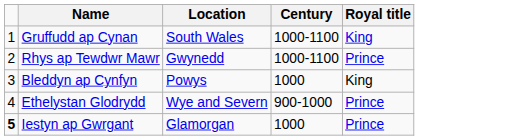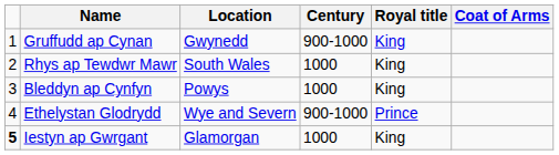+ column: Coat of Arms
Gruffudd ap Cynan | Location: South Wales -> Gwynedd
Gruffudd ap Cynan | Century: 1000-1100 -> 900-1000
Rhys ap Tewdwr Mawr | Location: Gwynedd -> South Wales
Rhys ap Tewdwr Mawr | Century: 1000-1100 -> 1000
Rhys ap Tewdwr Mawr | Royal title: Prince -> King
Iestyn ap Gwrgant | Royal title: Prince -> King
